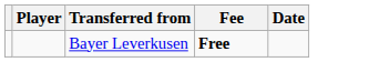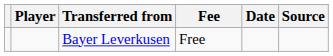+ column: Source
Bayer Leverkusen | Fee: bold -> normal
